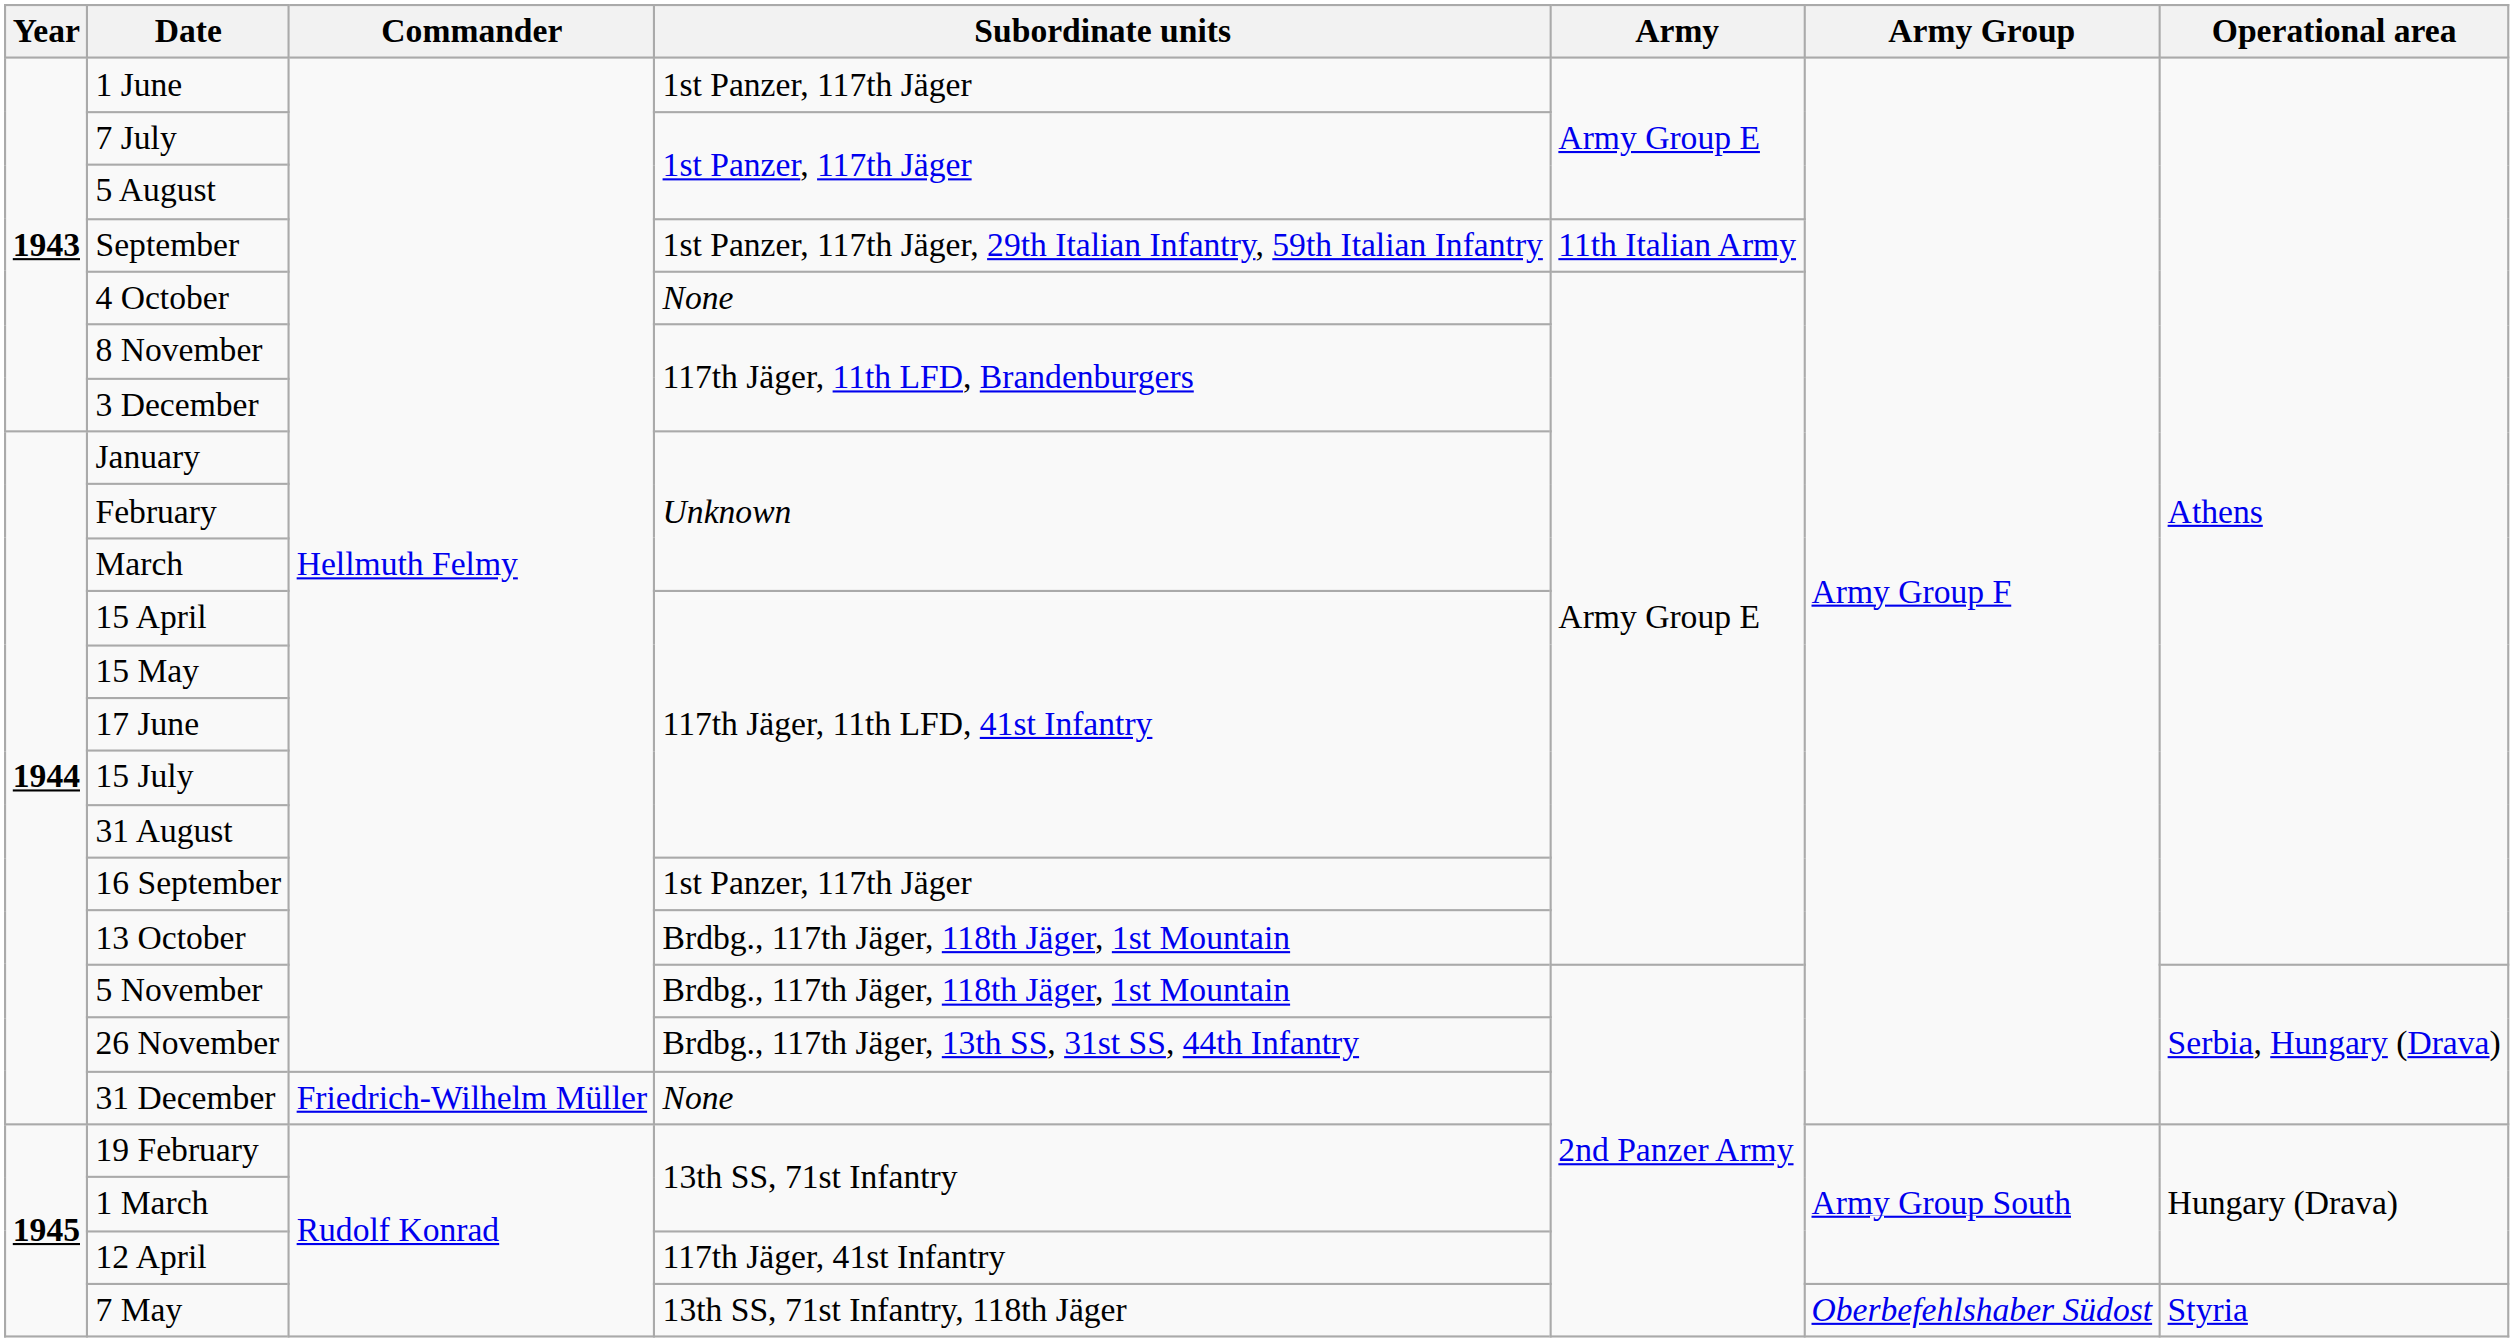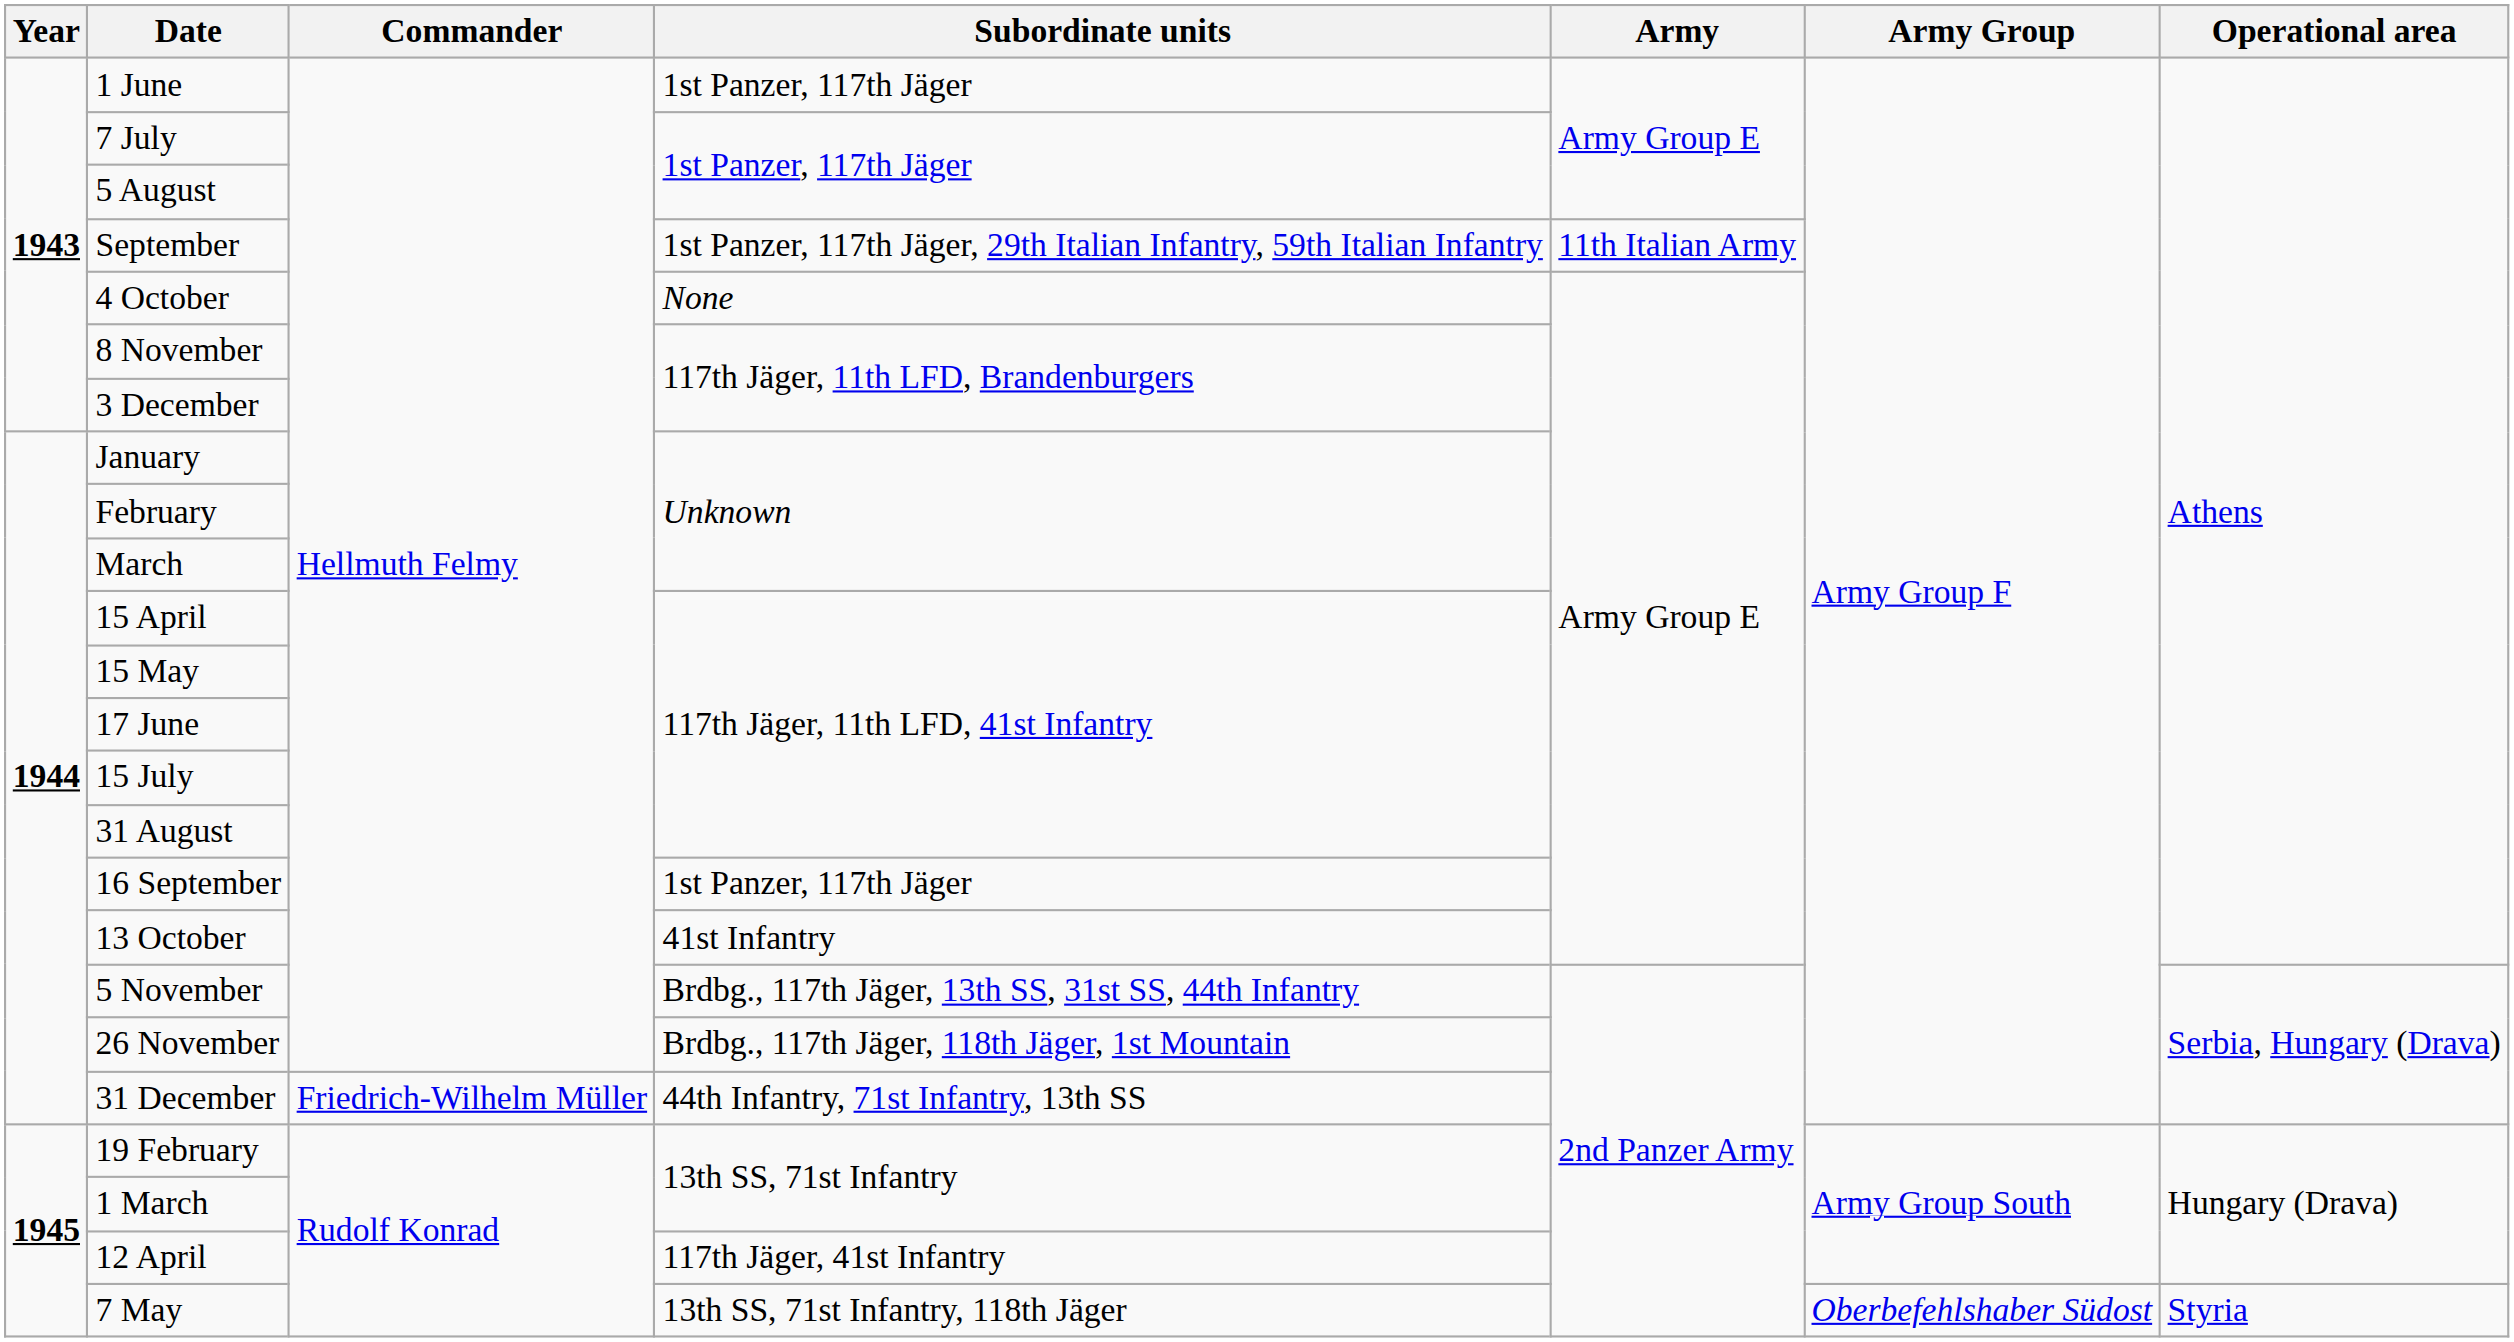13 October | Subordinate units: Brdbg., 117th Jäger, 118th Jäger, 1st Mountain -> 41st Infantry
5 November | Subordinate units: Brdbg., 117th Jäger, 118th Jäger, 1st Mountain -> Brdbg., 117th Jäger, 13th SS, 31st SS, 44th Infantry
26 November | Subordinate units: Brdbg., 117th Jäger, 13th SS, 31st SS, 44th Infantry -> Brdbg., 117th Jäger, 118th Jäger, 1st Mountain
31 December | Subordinate units: None -> 44th Infantry, 71st Infantry, 13th SS
